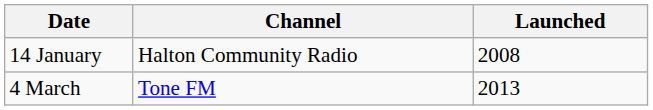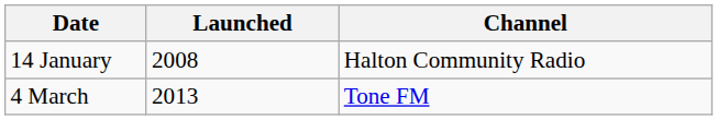columns swapped: Channel <-> Launched
